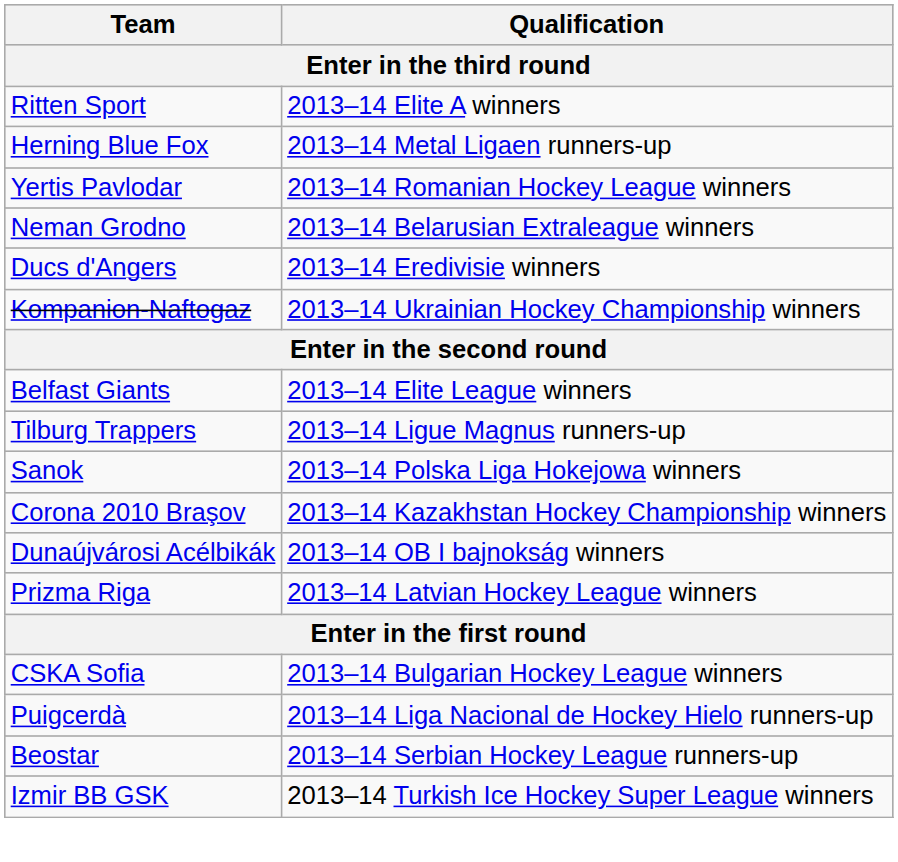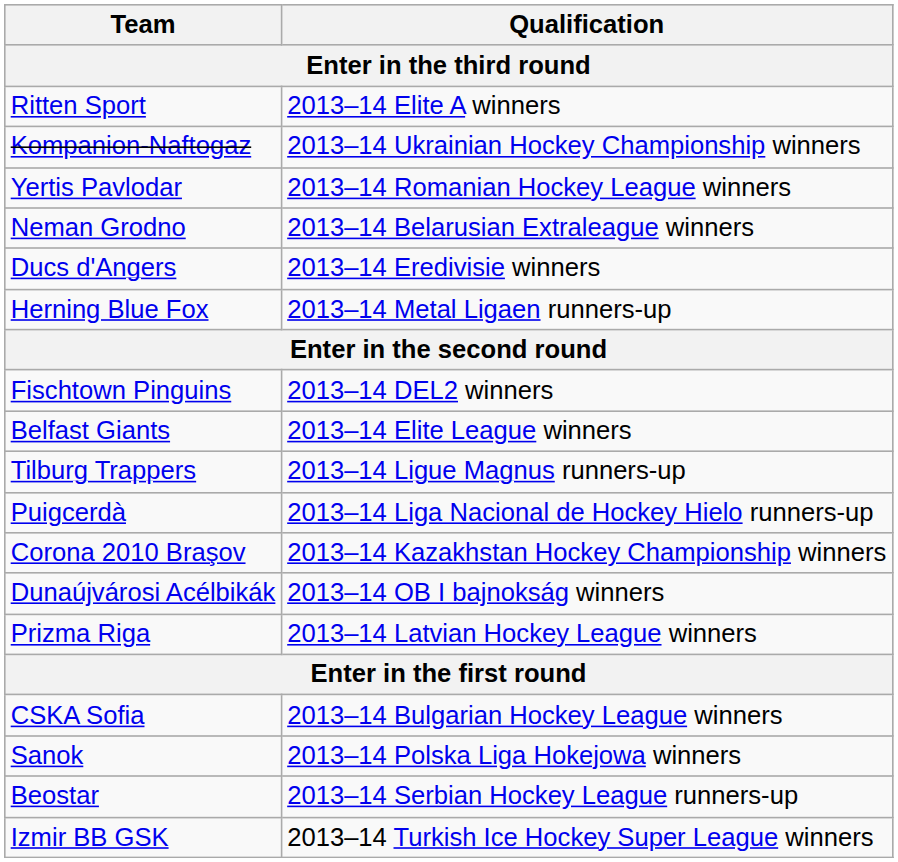rows swapped: Herning Blue Fox <-> Kompanion-Naftogaz
+ row: Fischtown Pinguins | 2013–14 DEL2 winners
rows swapped: Sanok <-> Puigcerdà
